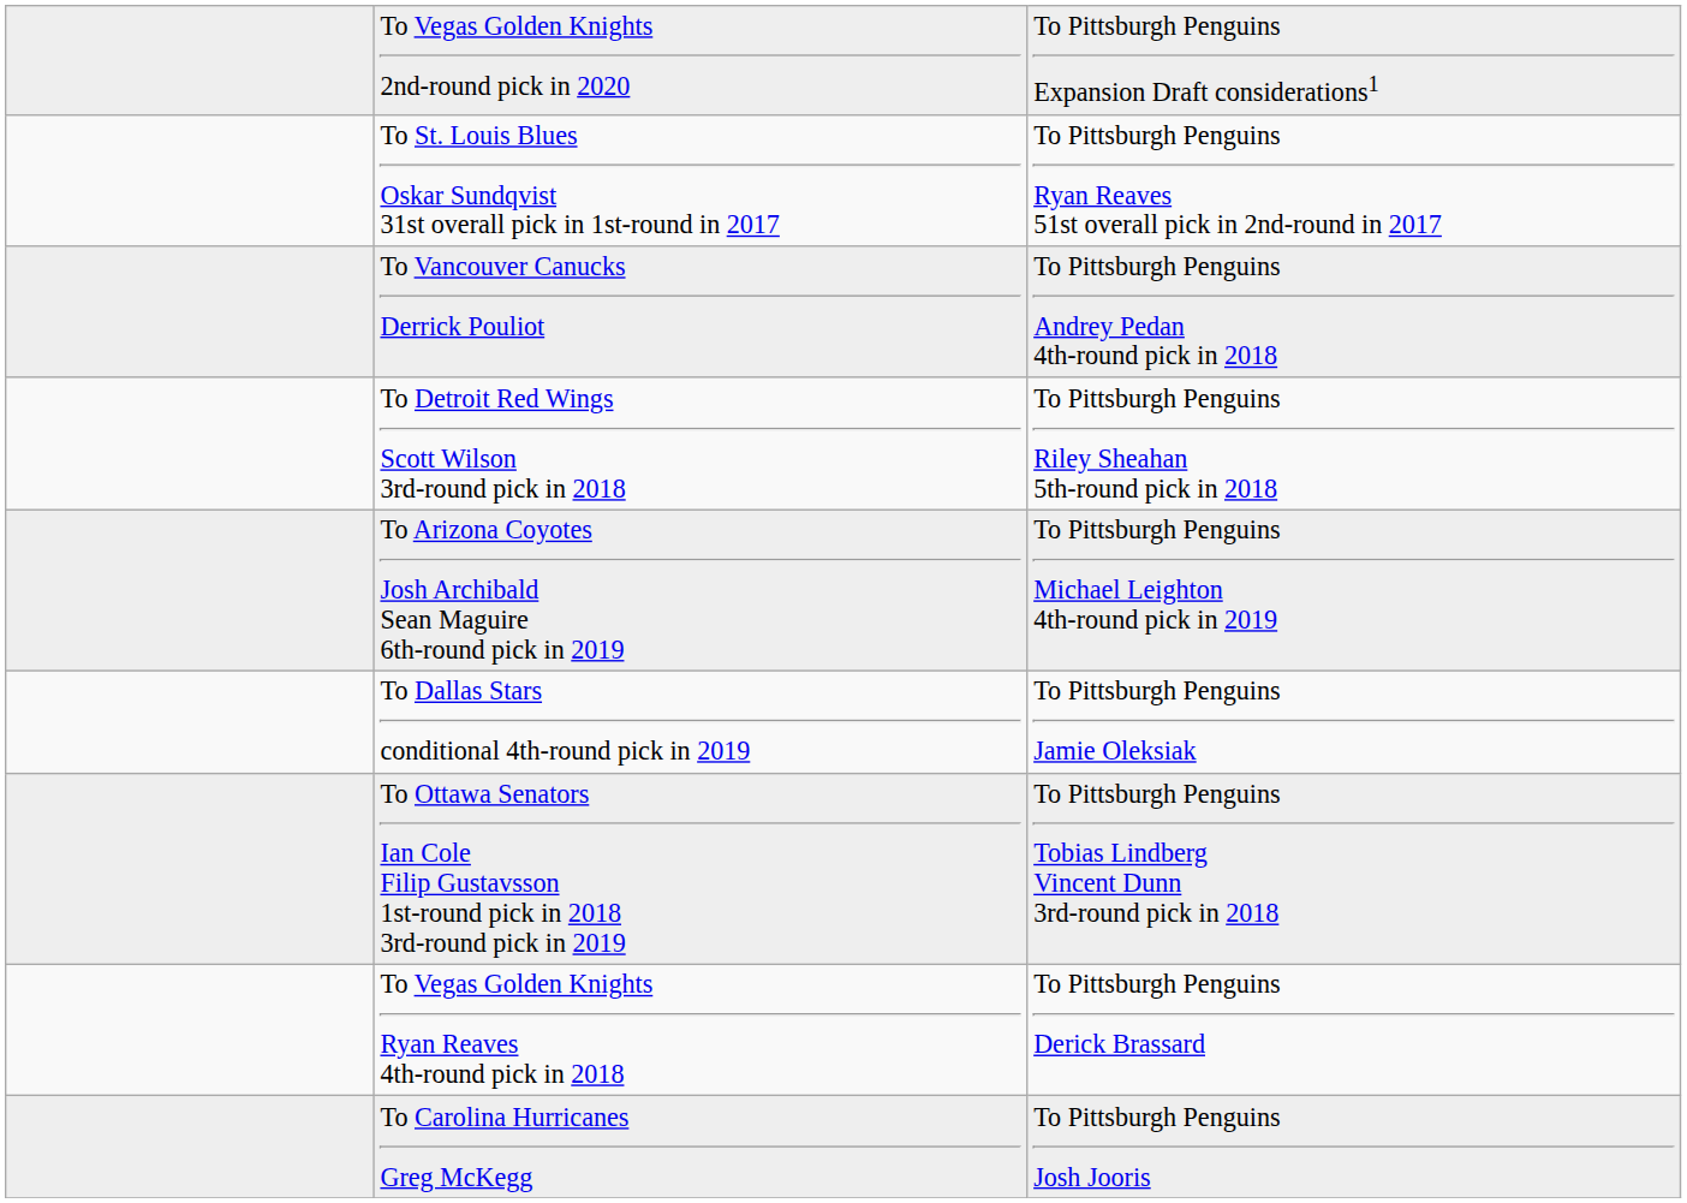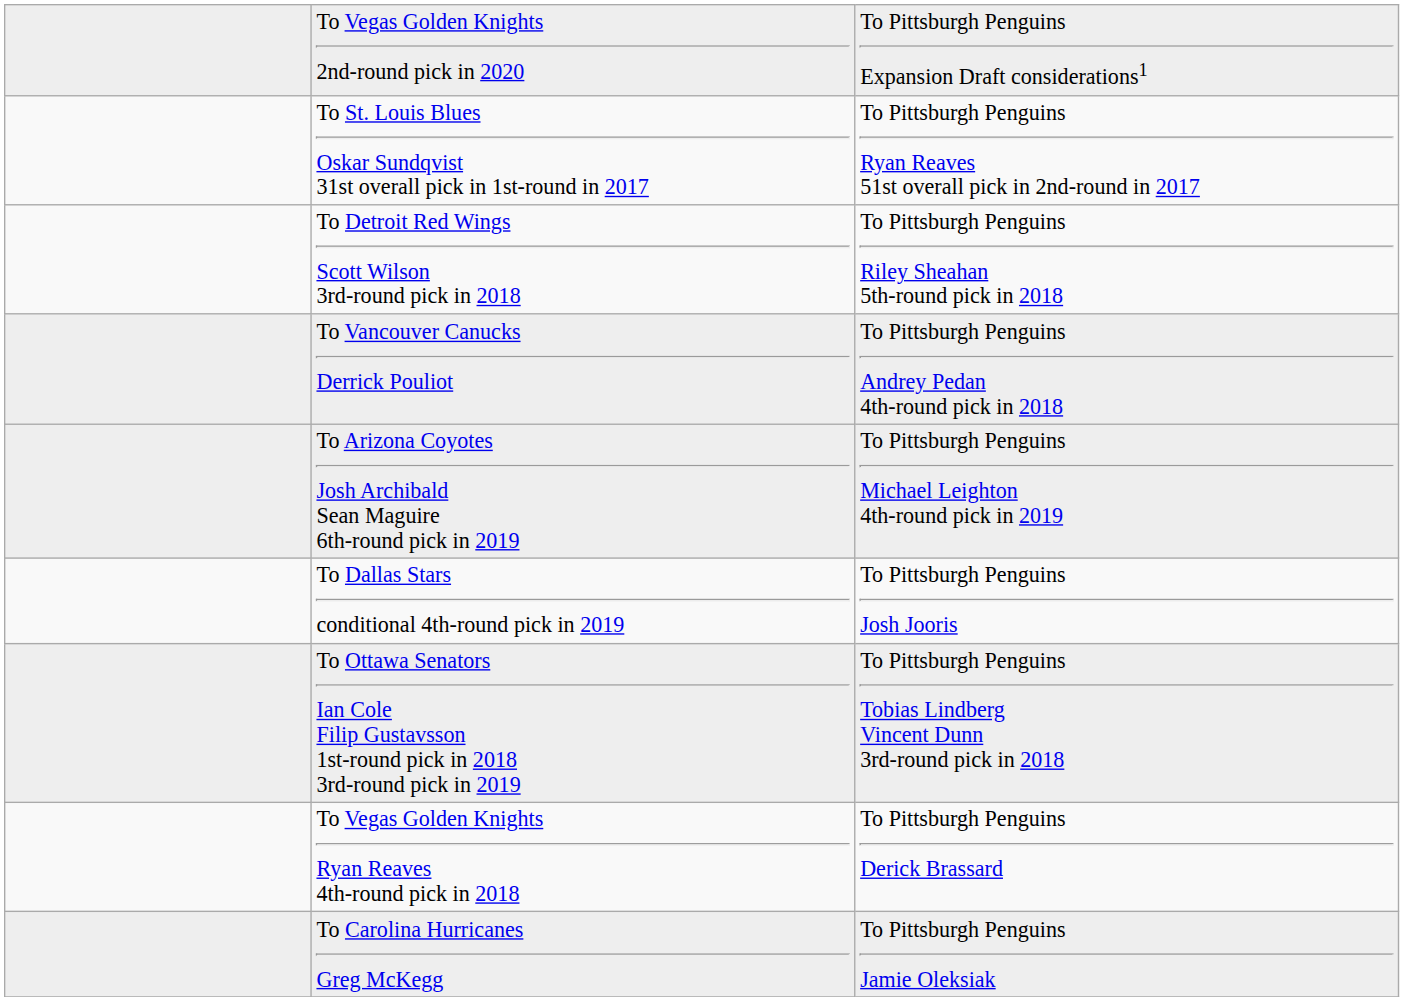rows swapped: To Vancouver Canucks Derrick Pouliot <-> To Detroit Red Wings Scott Wilson 3rd-round pick in 2018
To Dallas Stars conditional 4th-round pick in 2019 | column 3: To Pittsburgh Penguins Jamie Oleksiak -> To Pittsburgh Penguins Josh Jooris
To Carolina Hurricanes Greg McKegg | column 3: To Pittsburgh Penguins Josh Jooris -> To Pittsburgh Penguins Jamie Oleksiak
